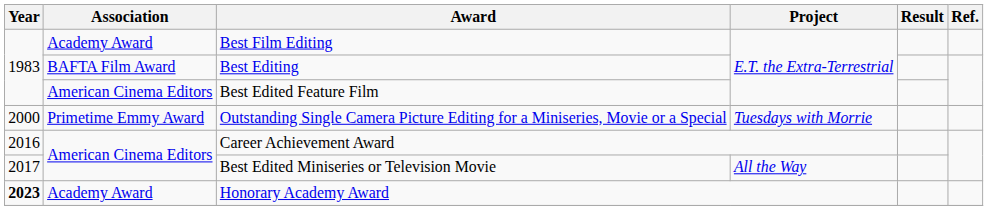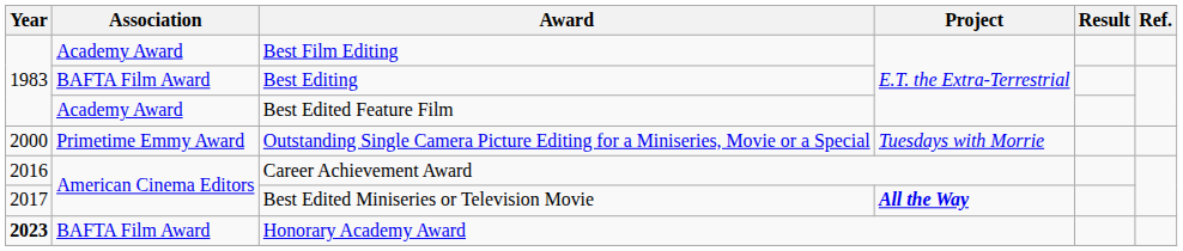Best Edited Feature Film | Association: American Cinema Editors -> Academy Award
Best Edited Miniseries or Television Movie | Project: normal -> bold
Honorary Academy Award | Association: Academy Award -> BAFTA Film Award
